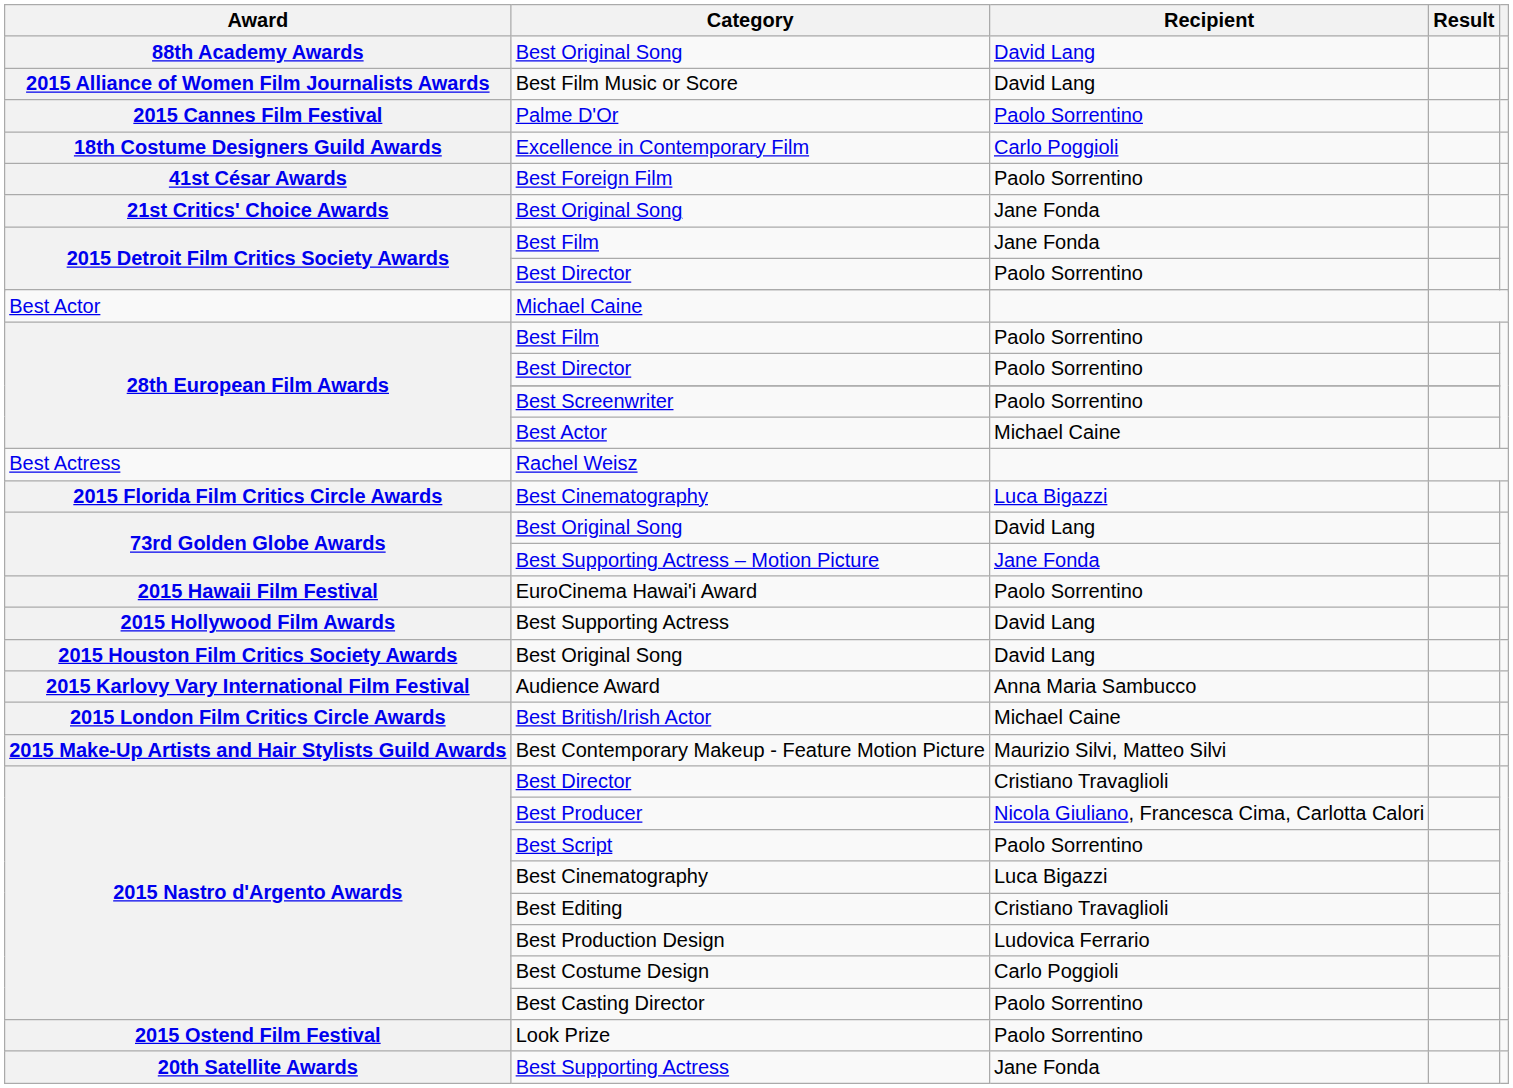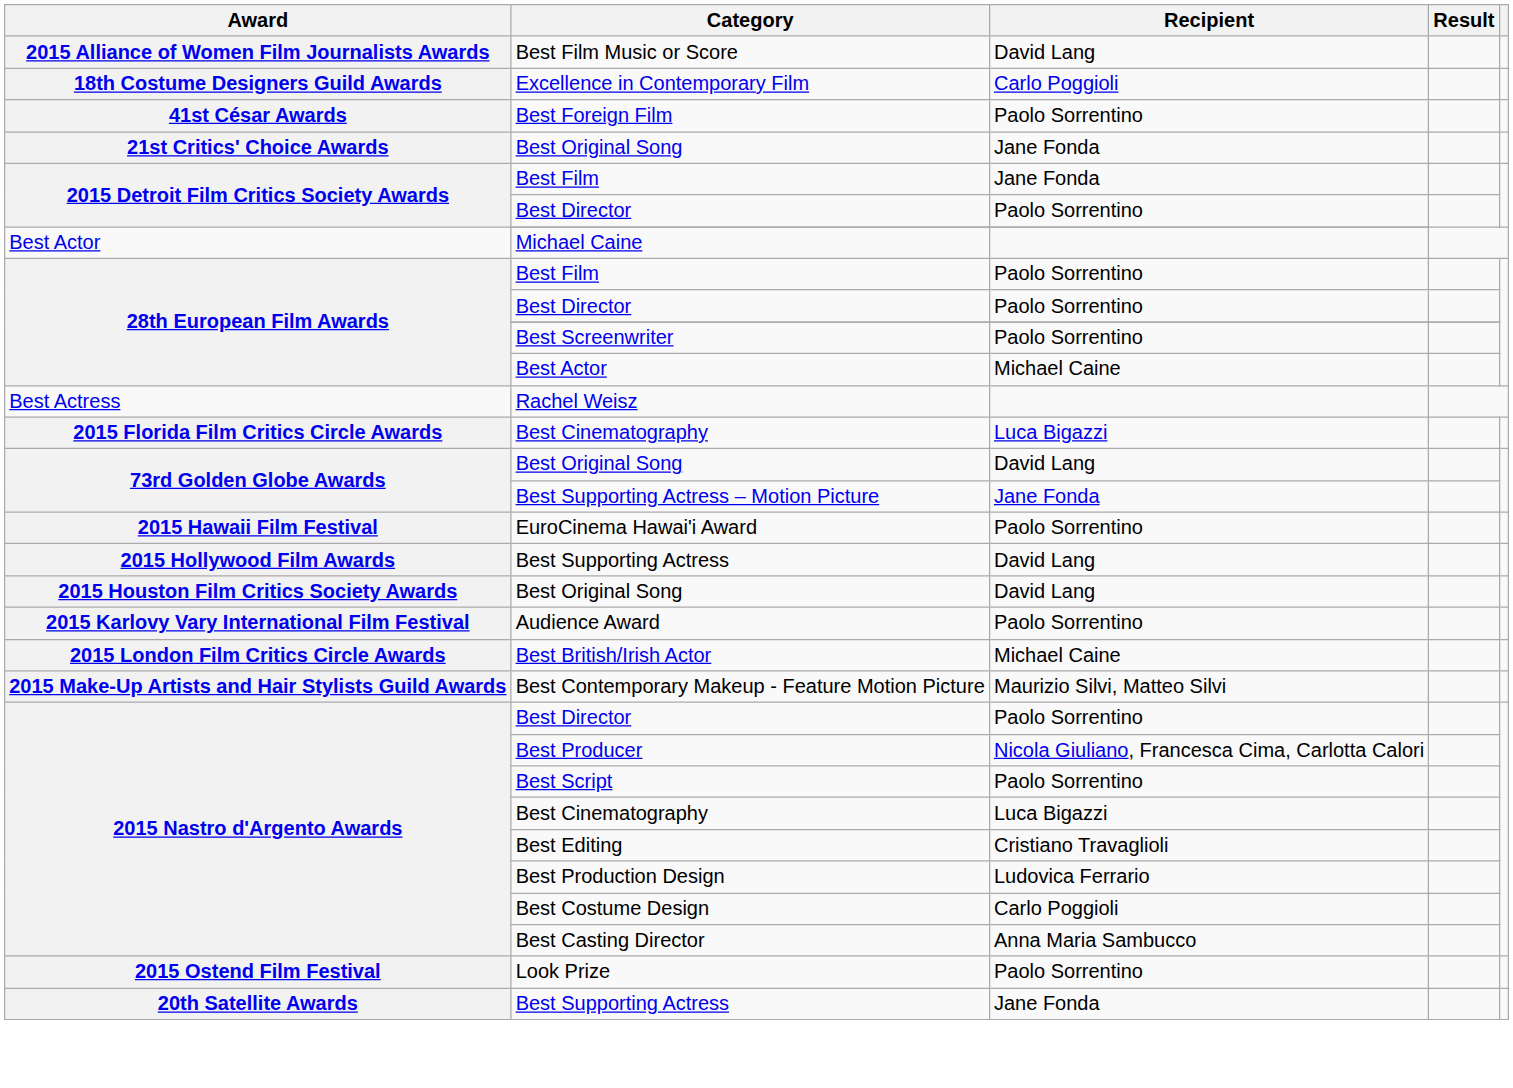- row: 88th Academy Awards | Best Original Song | David Lang
- row: 2015 Cannes Film Festival | Palme D'Or | Paolo Sorrentino
Audience Award | Recipient: Anna Maria Sambucco -> Paolo Sorrentino
2015 Nastro d'Argento Awards / Best Director | Recipient: Cristiano Travaglioli -> Paolo Sorrentino
Best Casting Director | Recipient: Paolo Sorrentino -> Anna Maria Sambucco
